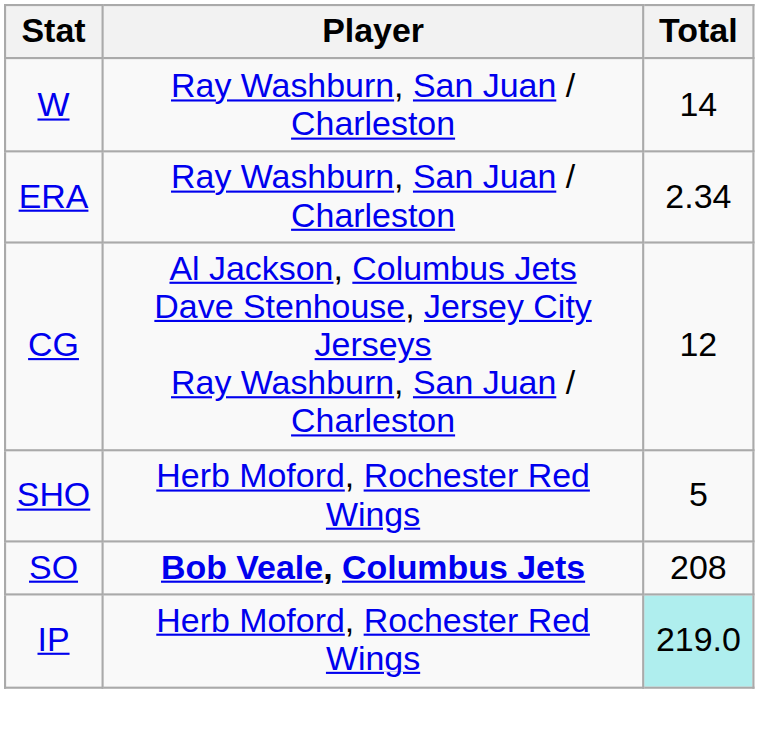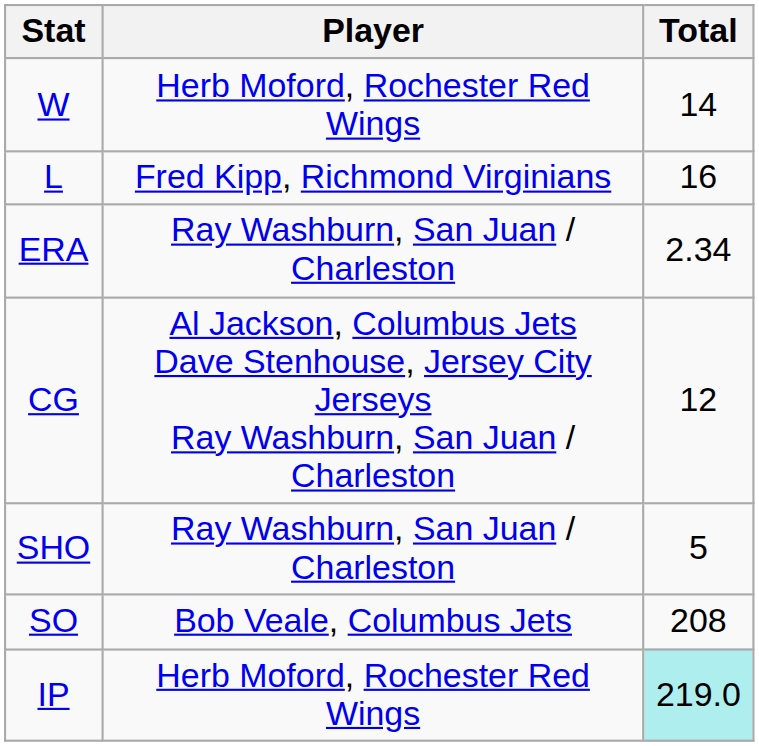W | Player: Ray Washburn, San Juan / Charleston -> Herb Moford, Rochester Red Wings
+ row: L | Fred Kipp, Richmond Virginians | 16
SHO | Player: Herb Moford, Rochester Red Wings -> Ray Washburn, San Juan / Charleston
SO | Player: bold -> normal
